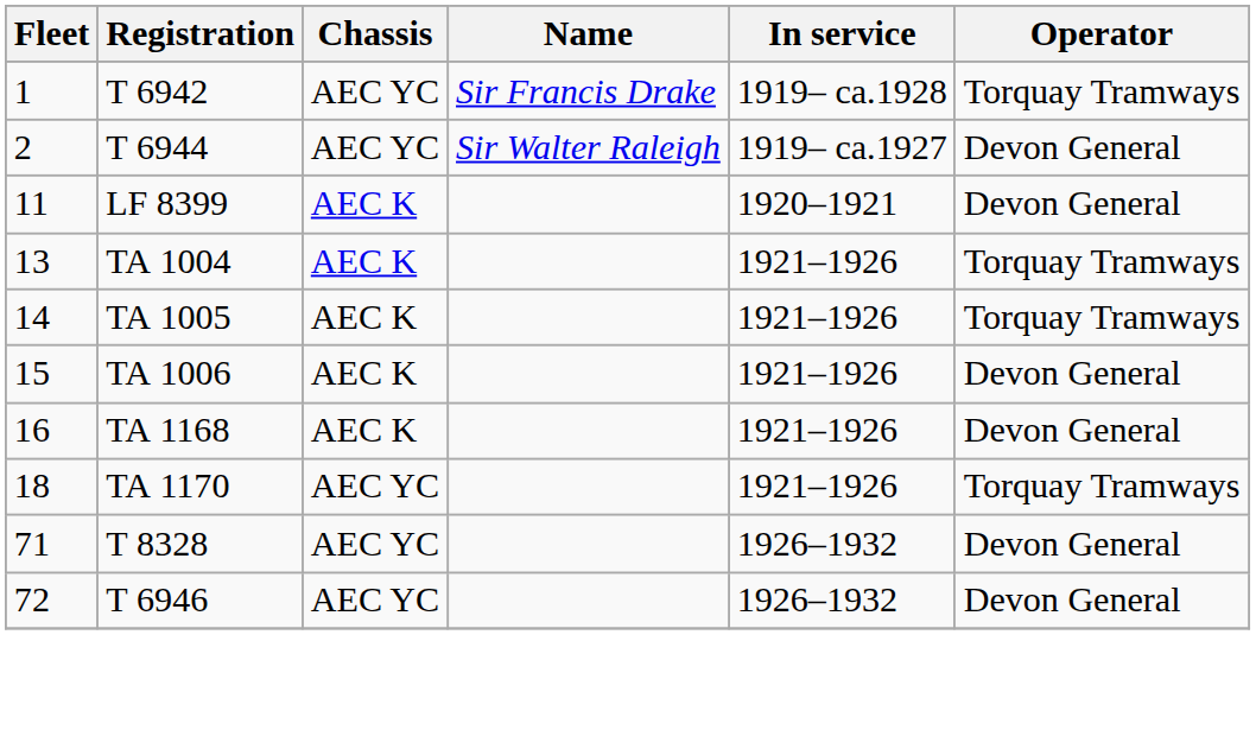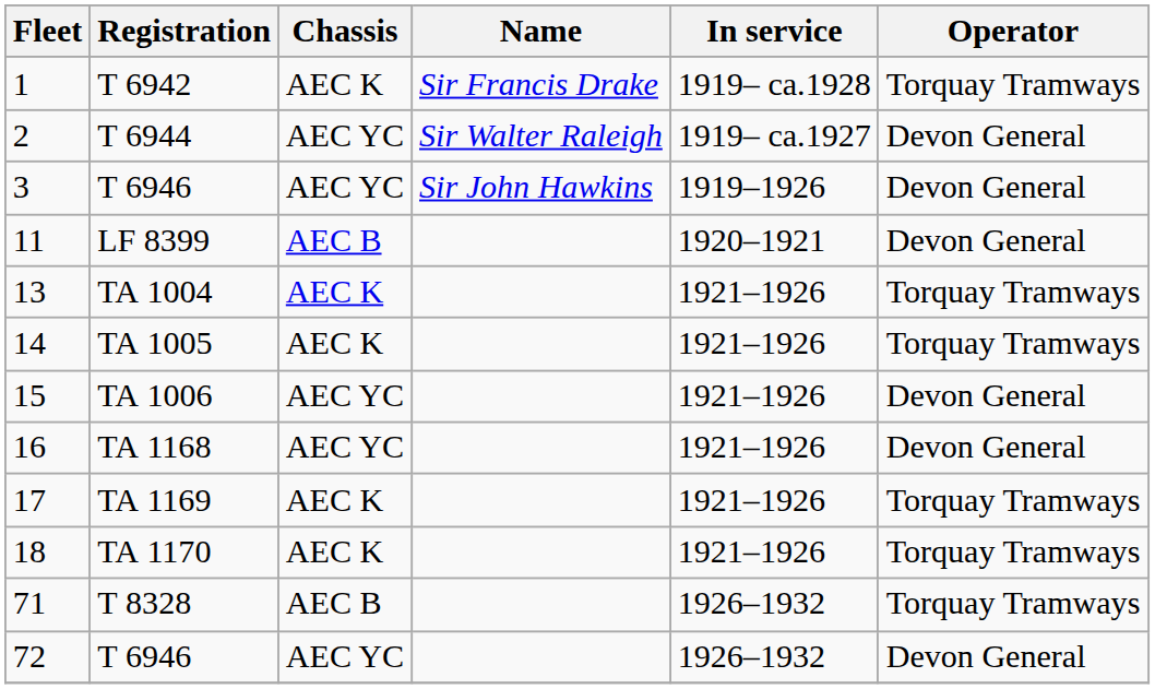T 6942 | Chassis: AEC YC -> AEC K
+ row: 3 | T 6946 | AEC YC | Sir John Hawkins | 1919–1926 | Devon General
LF 8399 | Chassis: AEC K -> AEC B
TA 1006 | Chassis: AEC K -> AEC YC
TA 1168 | Chassis: AEC K -> AEC YC
+ row: 17 | TA 1169 | AEC K | 1921–1926 | Torquay Tramways
TA 1170 | Chassis: AEC YC -> AEC K
T 8328 | Chassis: AEC YC -> AEC B
T 8328 | Operator: Devon General -> Torquay Tramways
